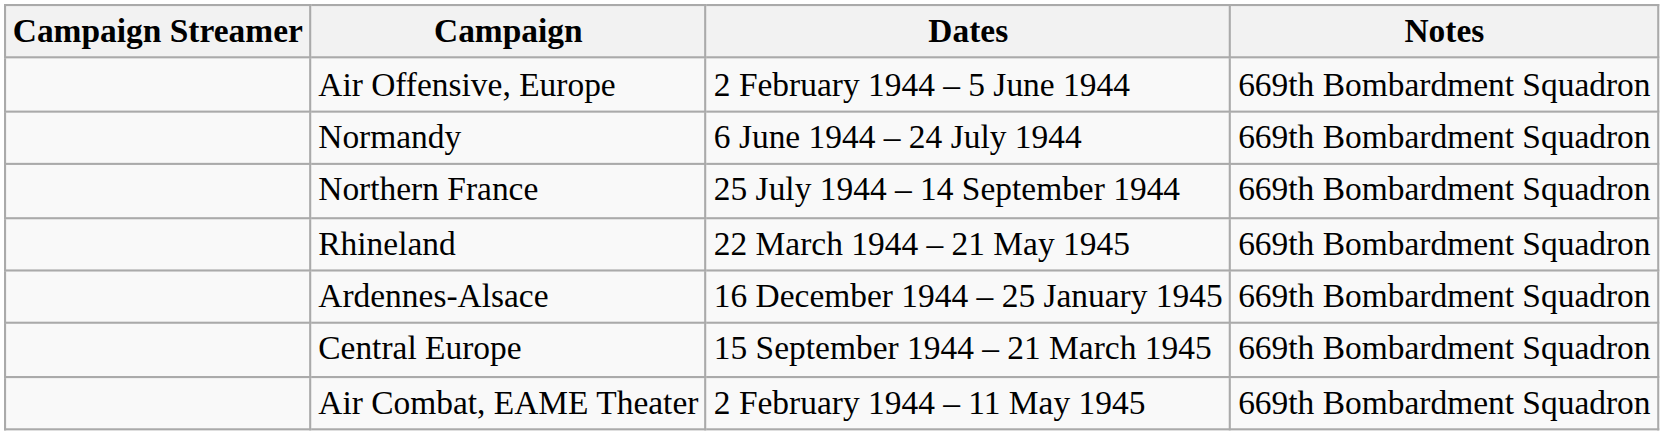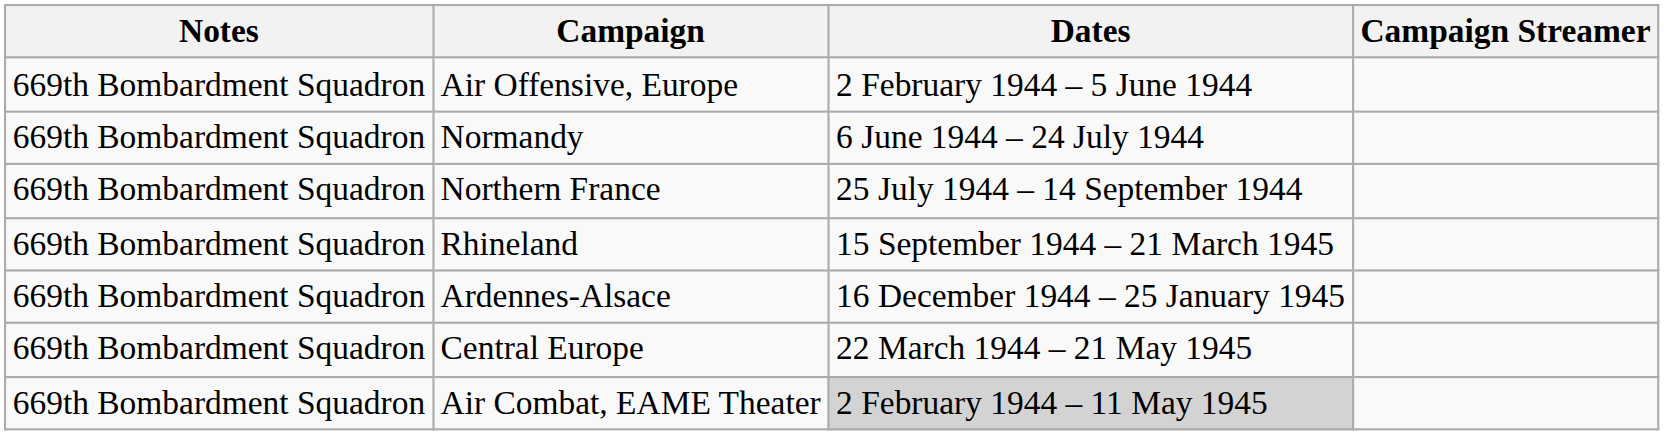columns swapped: Campaign Streamer <-> Notes
Rhineland | Dates: 22 March 1944 – 21 May 1945 -> 15 September 1944 – 21 March 1945
Central Europe | Dates: 15 September 1944 – 21 March 1945 -> 22 March 1944 – 21 May 1945
Air Combat, EAME Theater | Dates: no background -> lightgrey background
